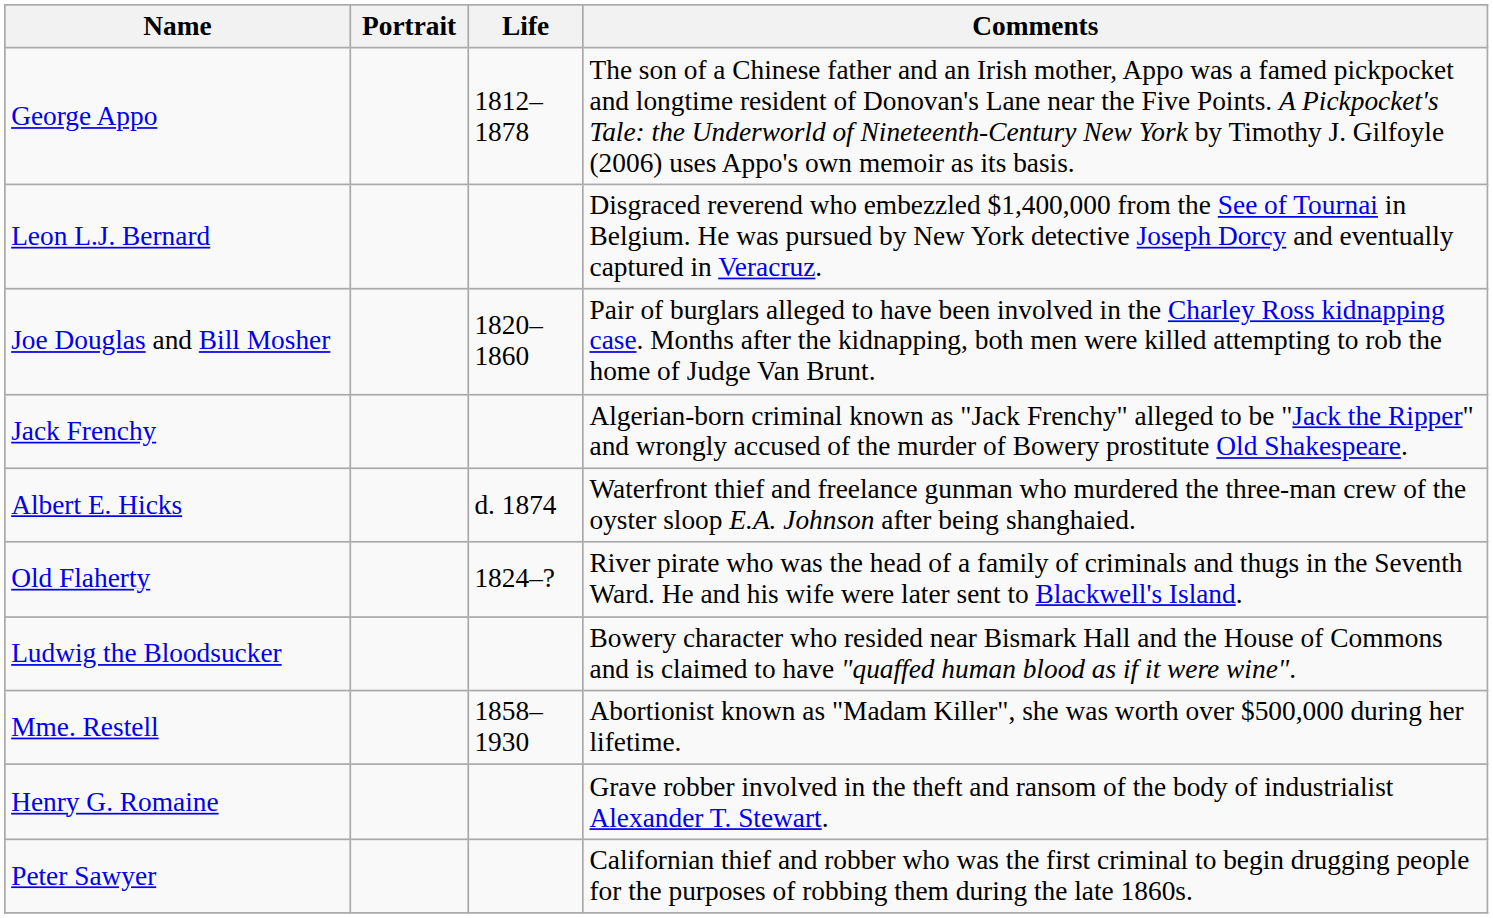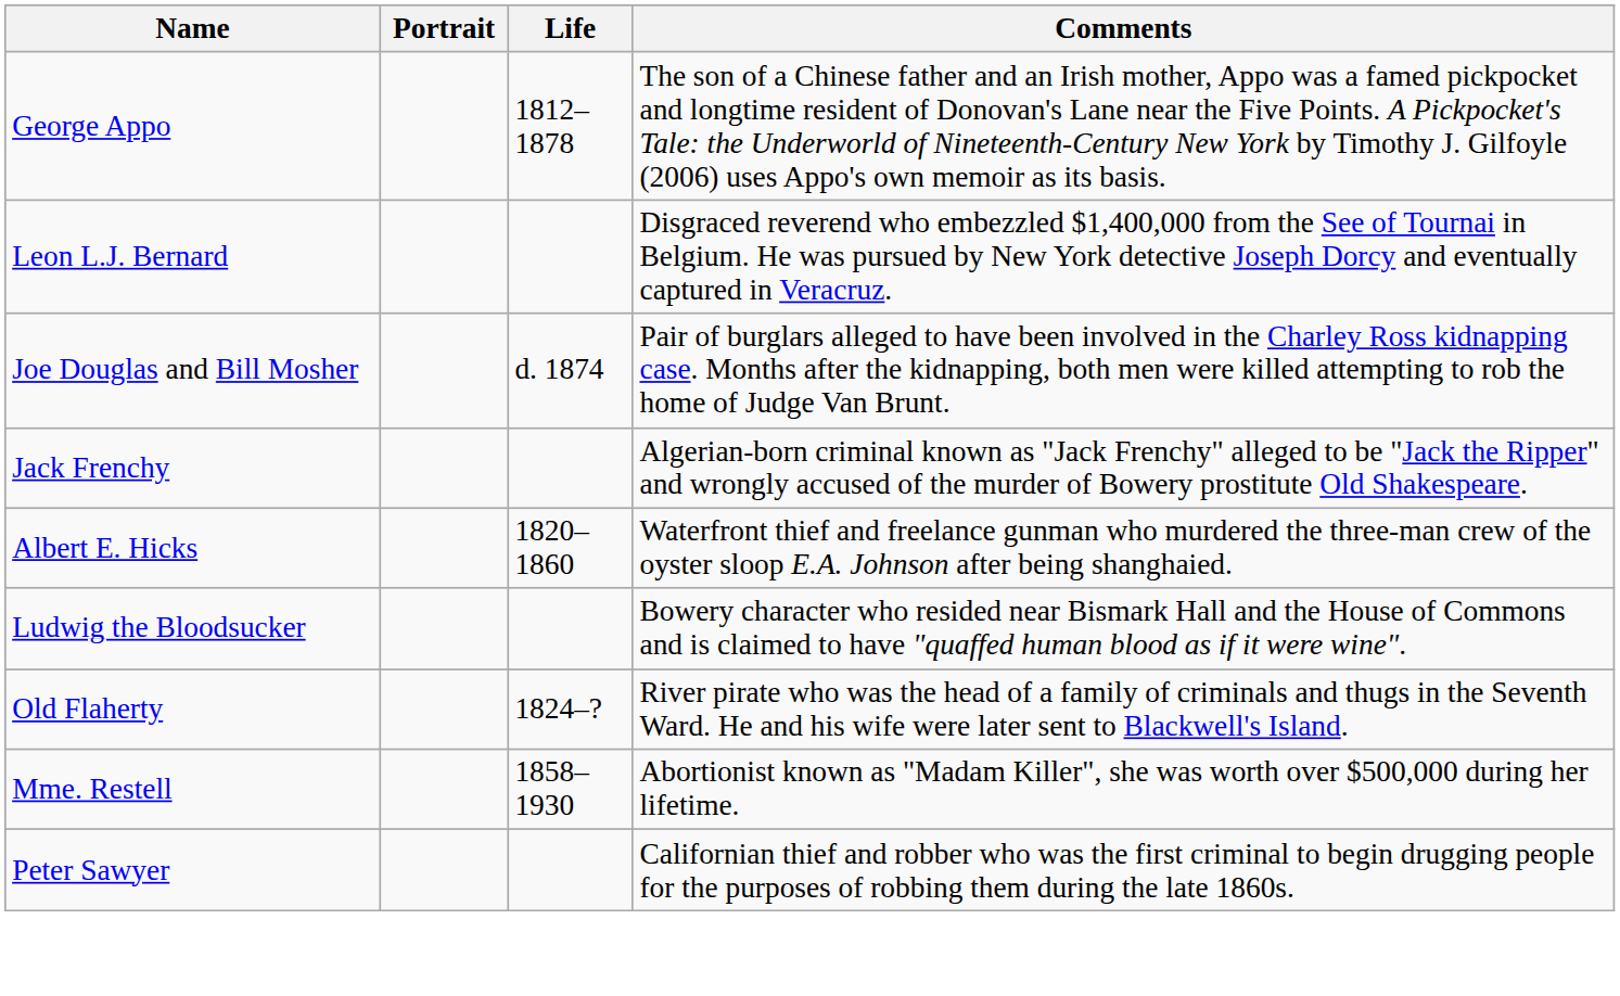Joe Douglas and Bill Mosher | Life: 1820–1860 -> d. 1874
Albert E. Hicks | Life: d. 1874 -> 1820–1860
rows swapped: Ludwig the Bloodsucker <-> Old Flaherty
- row: Henry G. Romaine | Grave robber involved in the theft and ransom of the body of industrialist Alexander T. Stewart.
